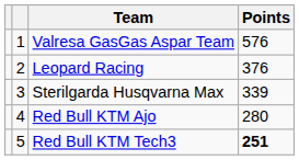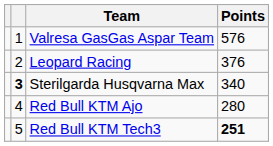Sterilgarda Husqvarna Max | column 2: normal -> bold
Sterilgarda Husqvarna Max | Points: 339 -> 340
